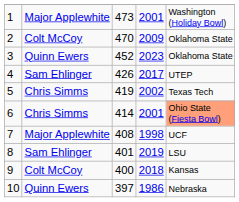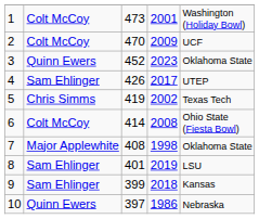1 | column 2: Major Applewhite -> Colt McCoy
2 | column 5: Oklahoma State -> UCF
6 | column 2: Chris Simms -> Colt McCoy
6 | column 4: 2001 -> 2008
6 | column 5: lightsalmon background -> no background
7 | column 5: UCF -> Oklahoma State
9 | column 2: Colt McCoy -> Sam Ehlinger
9 | column 3: 400 -> 399
